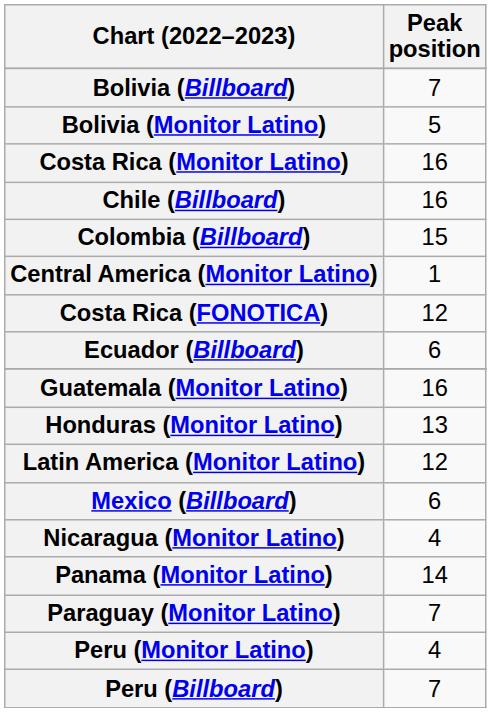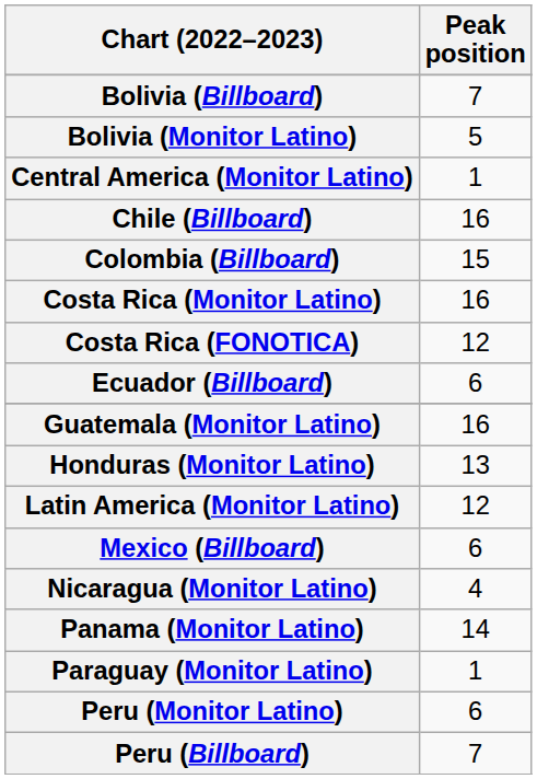rows swapped: Central America (Monitor Latino) <-> Costa Rica (Monitor Latino)
Paraguay (Monitor Latino) | Peak position: 7 -> 1
Peru (Monitor Latino) | Peak position: 4 -> 6
